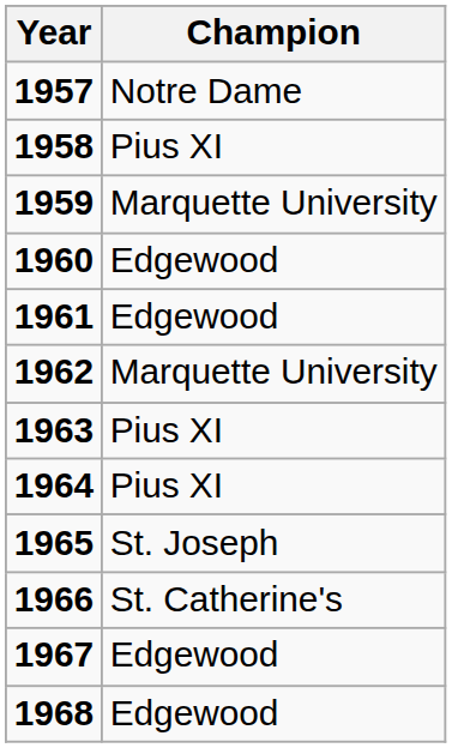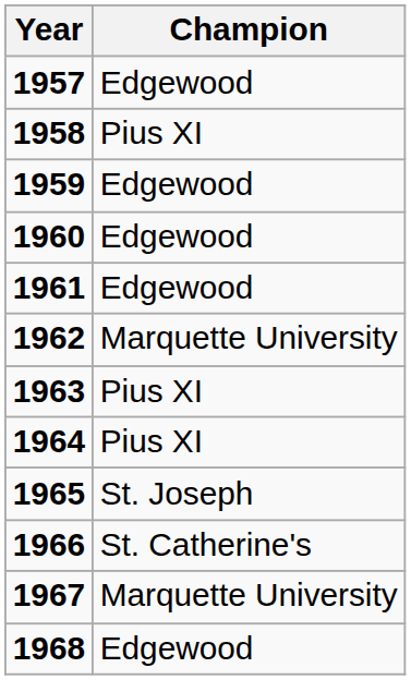1957 | Champion: Notre Dame -> Edgewood
1959 | Champion: Marquette University -> Edgewood
1967 | Champion: Edgewood -> Marquette University
